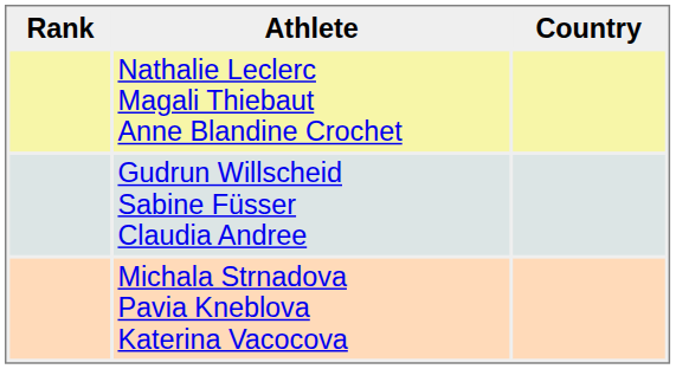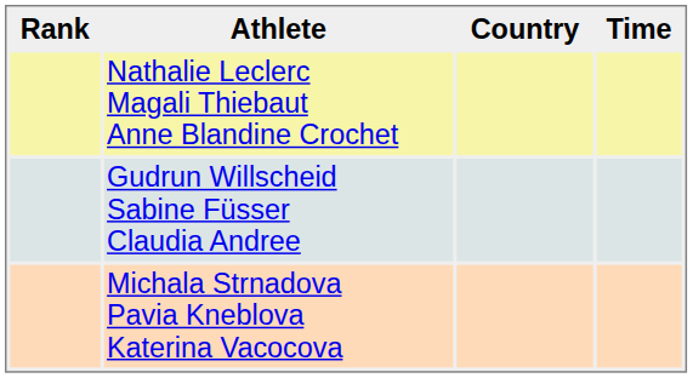+ column: Time
